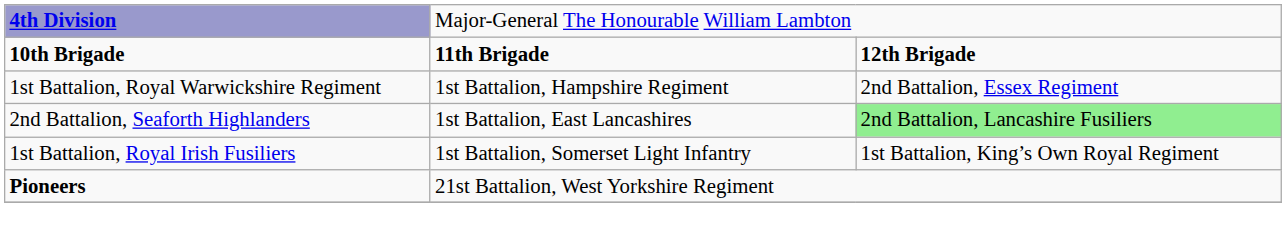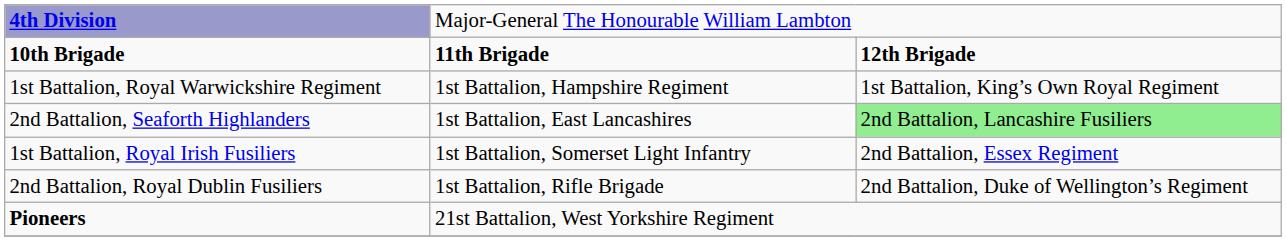1st Battalion, Royal Warwickshire Regiment | column 3: 2nd Battalion, Essex Regiment -> 1st Battalion, King’s Own Royal Regiment
1st Battalion, Royal Irish Fusiliers | column 3: 1st Battalion, King’s Own Royal Regiment -> 2nd Battalion, Essex Regiment
+ row: 2nd Battalion, Royal Dublin Fusiliers | 1st Battalion, Rifle Brigade | 2nd Battalion, Duke of Wellington’s Regiment
